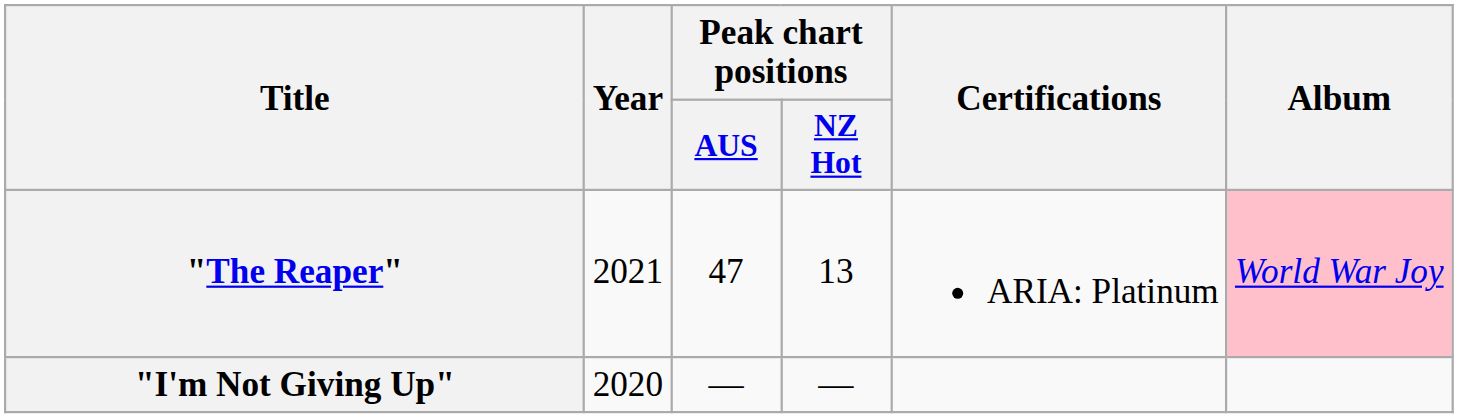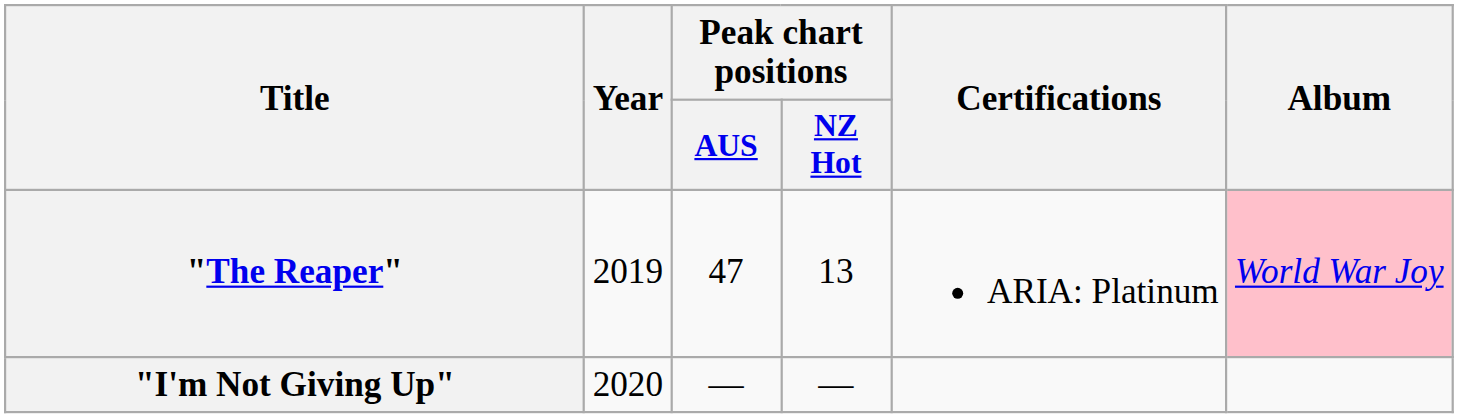"The Reaper" | Year: 2021 -> 2019
